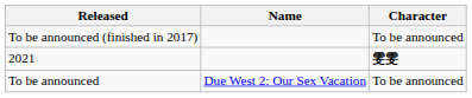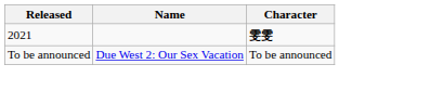- row: To be announced (finished in 2017) | To be announced
